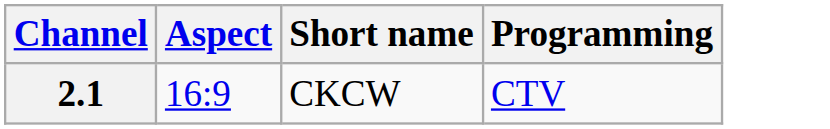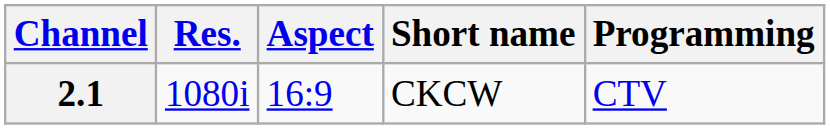+ column: Res. | 1080i
